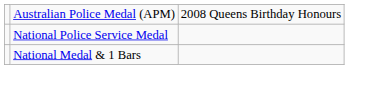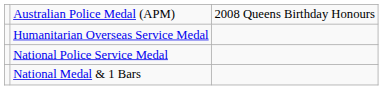+ row: Humanitarian Overseas Service Medal
